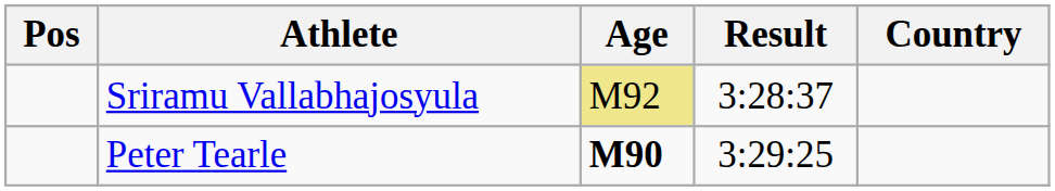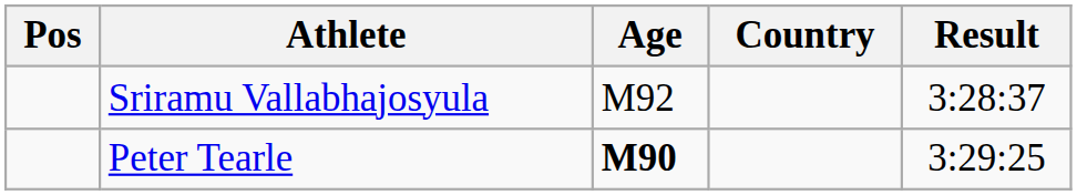columns swapped: Country <-> Result
Sriramu Vallabhajosyula | Age: khaki background -> no background
